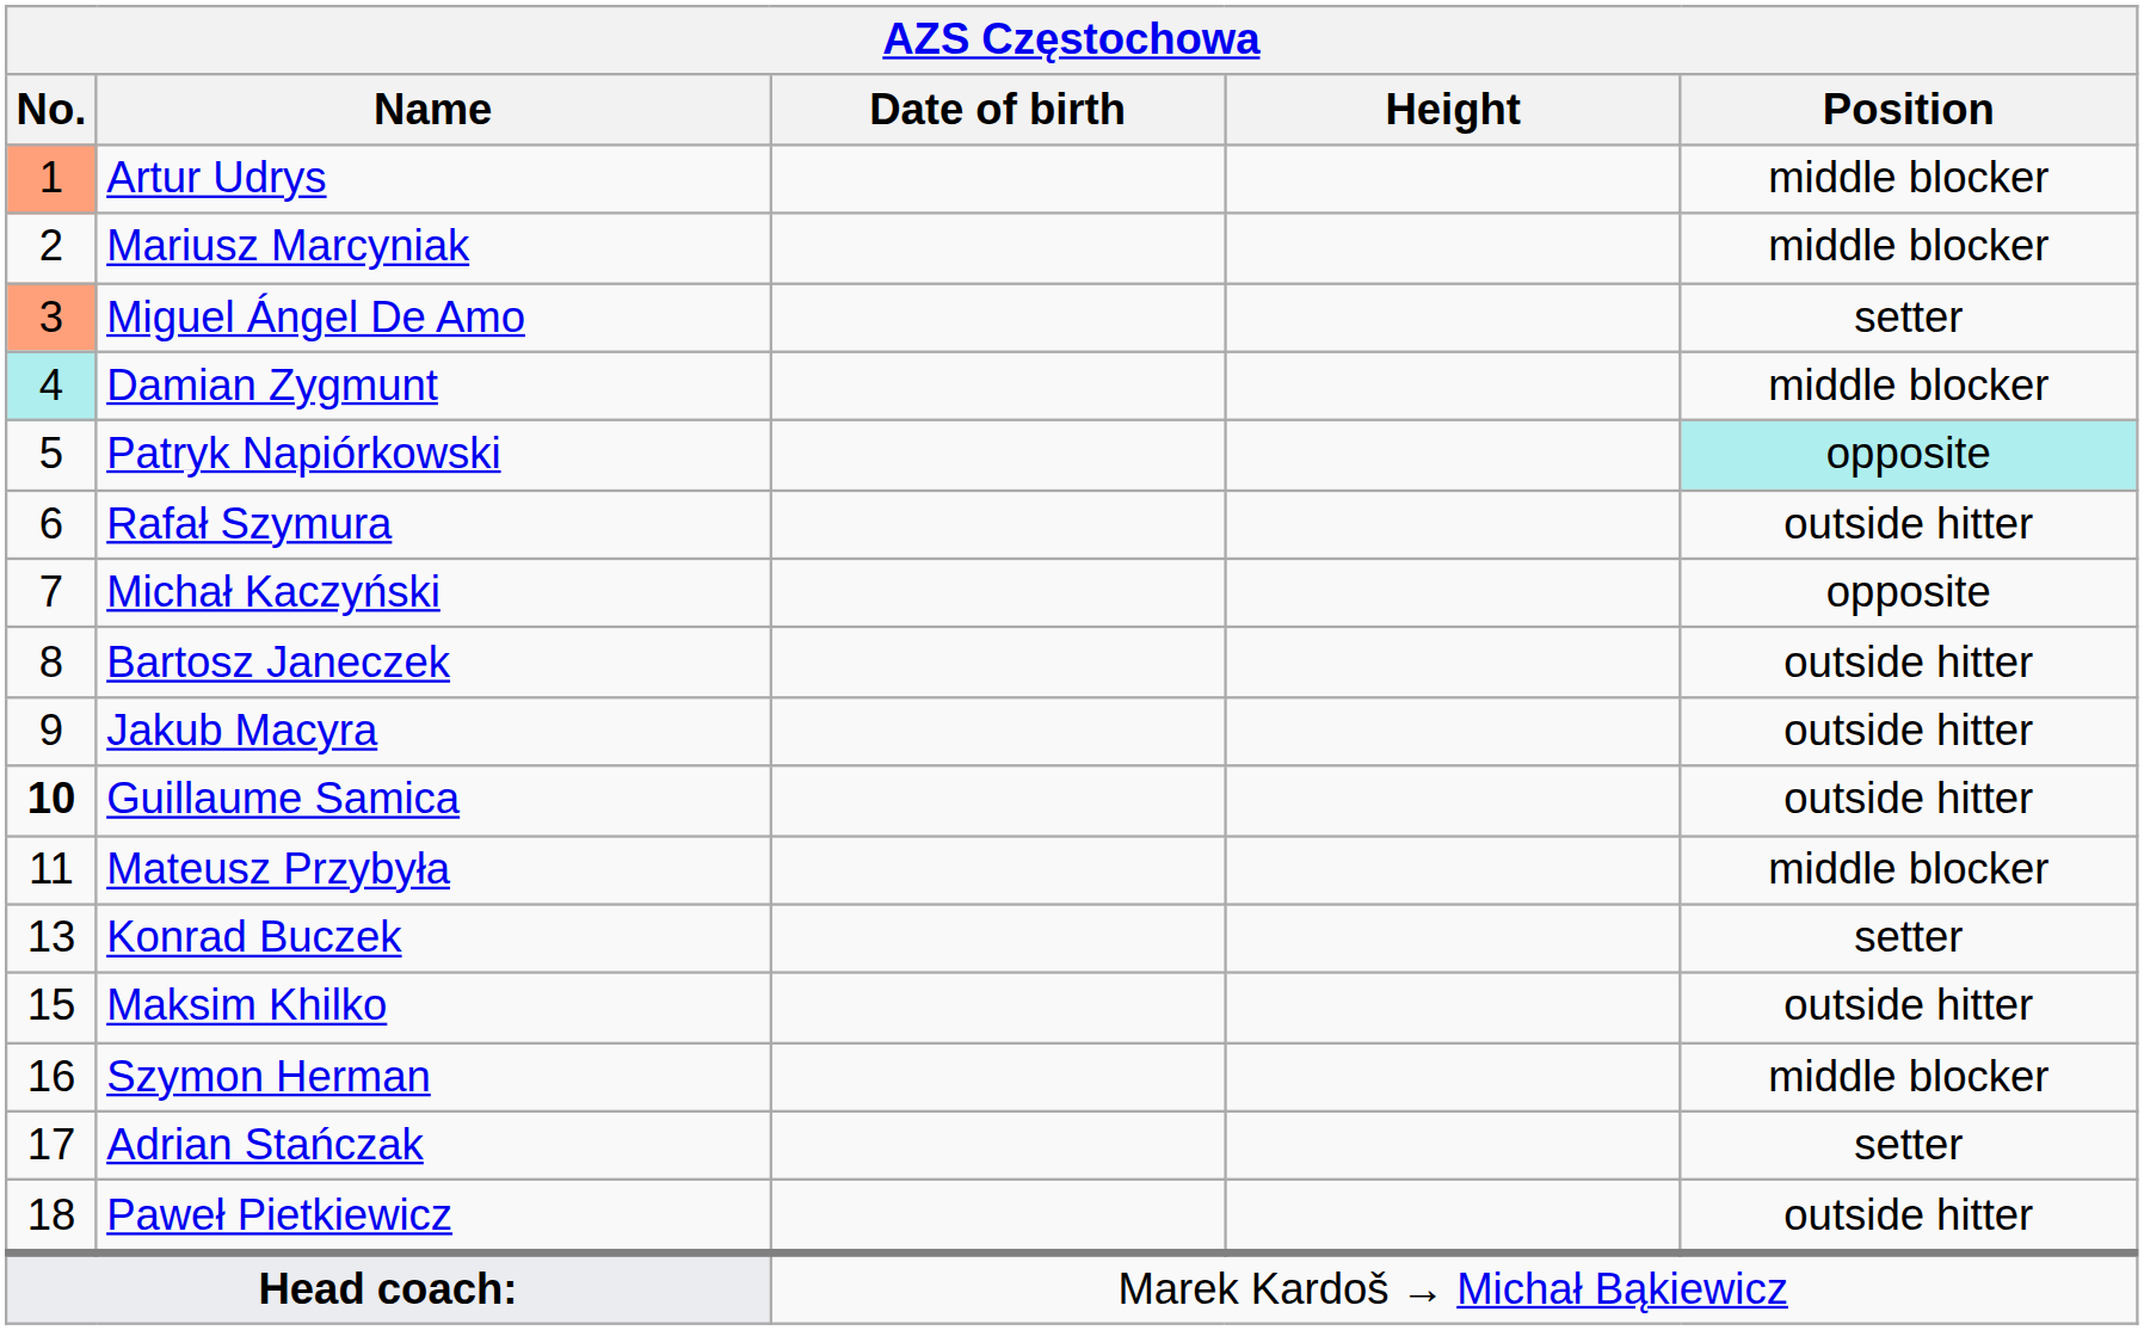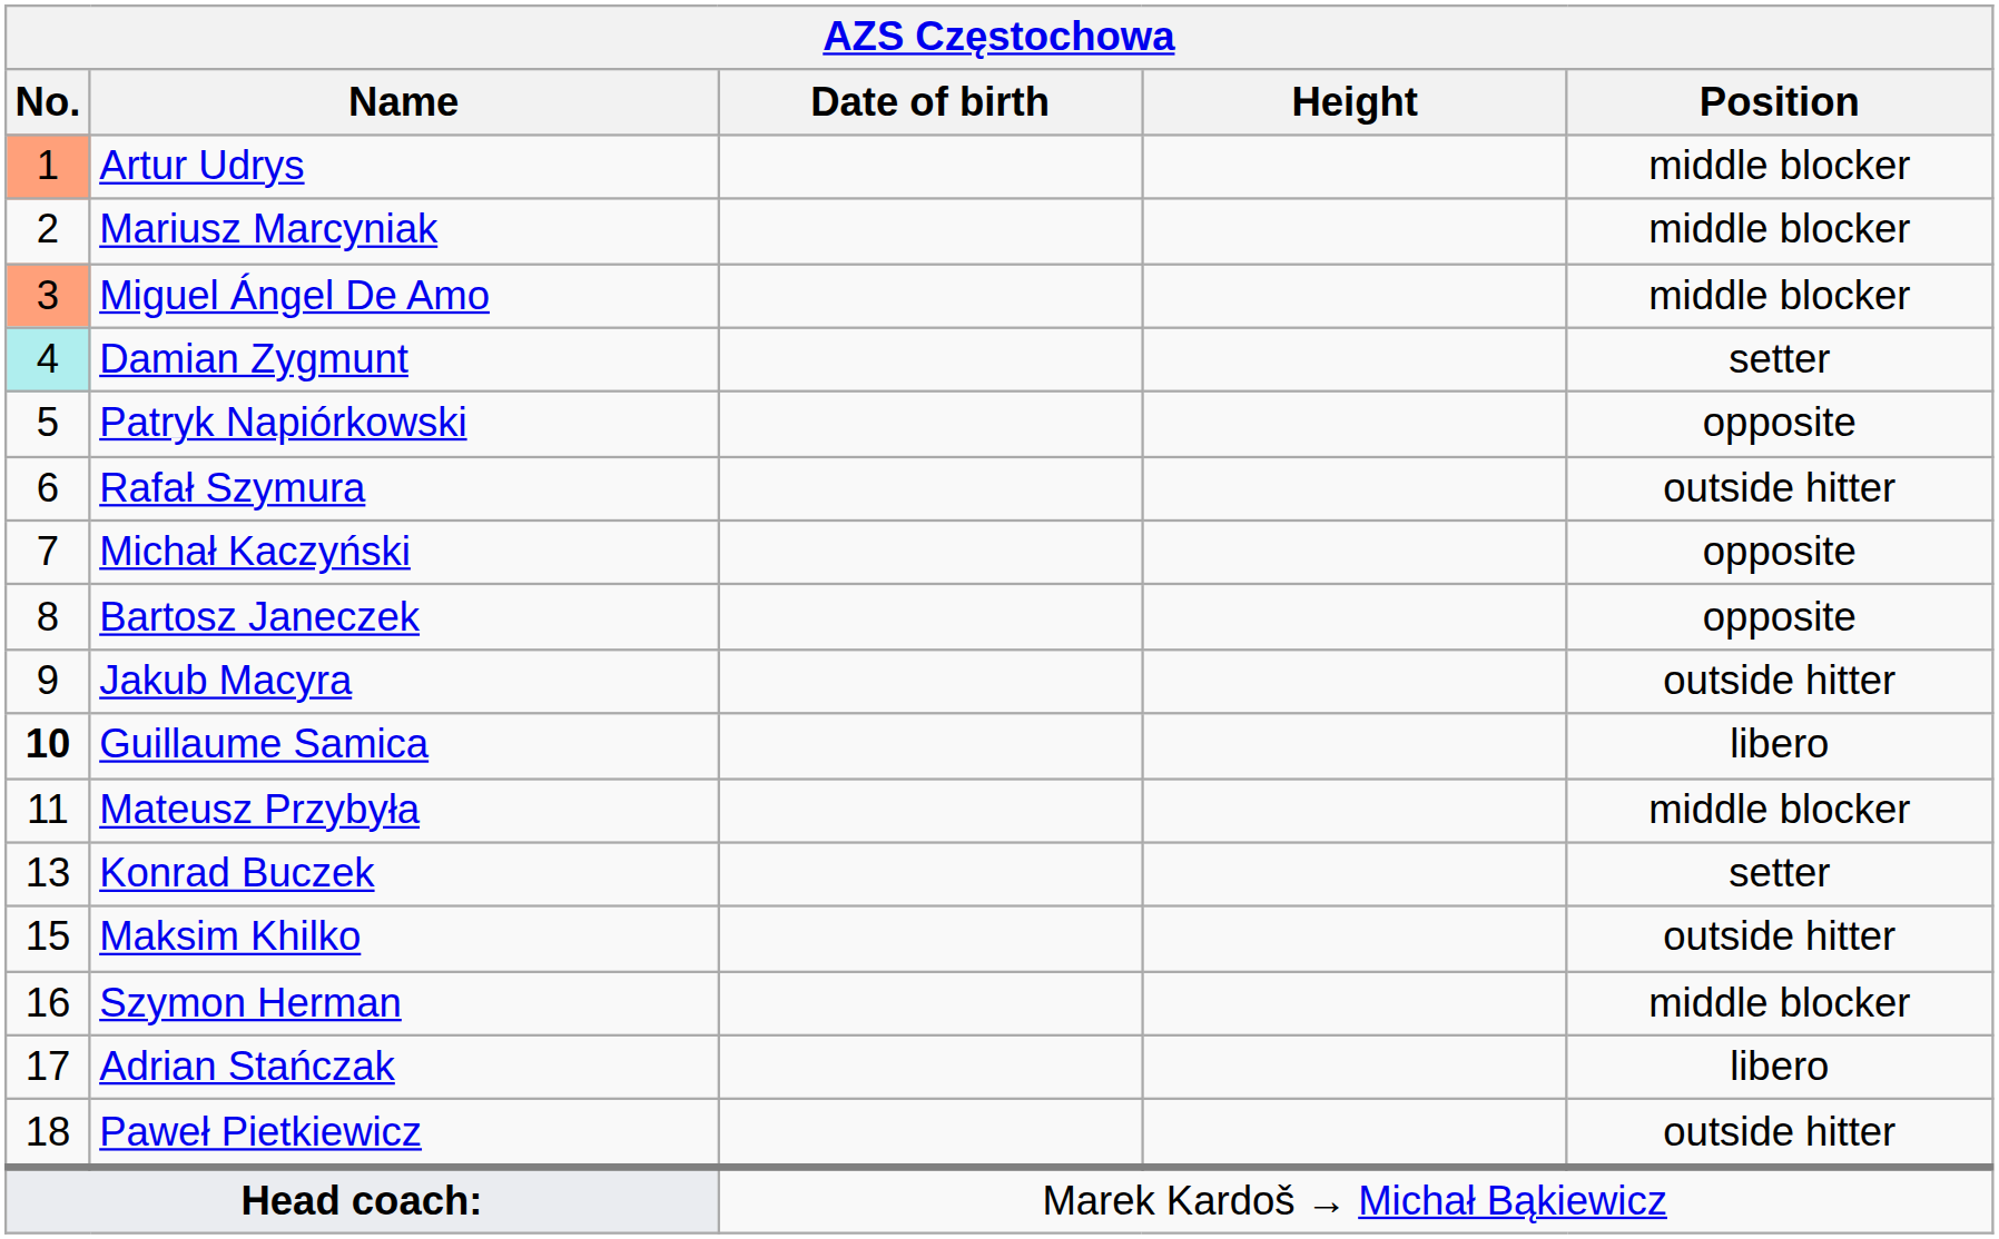Miguel Ángel De Amo | Position: setter -> middle blocker
Damian Zygmunt | Position: middle blocker -> setter
Patryk Napiórkowski | Position: paleturquoise background -> no background
Bartosz Janeczek | Position: outside hitter -> opposite
Guillaume Samica | Position: outside hitter -> libero
Adrian Stańczak | Position: setter -> libero
